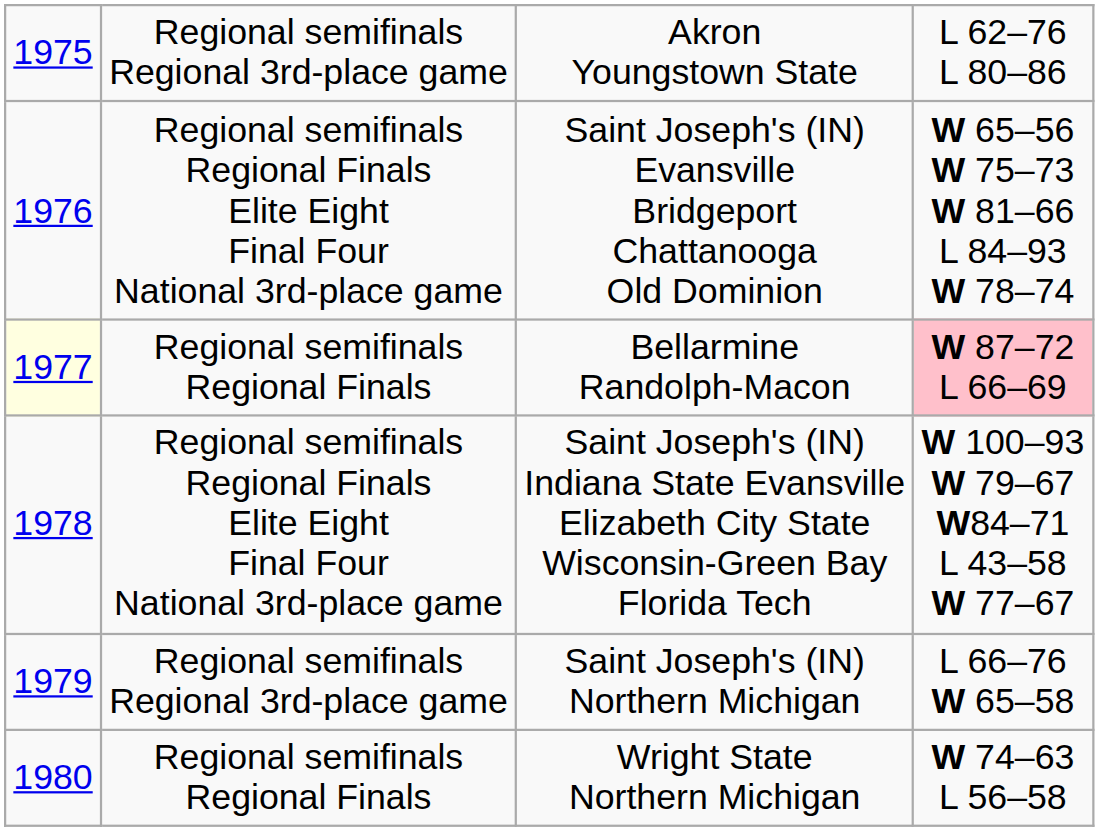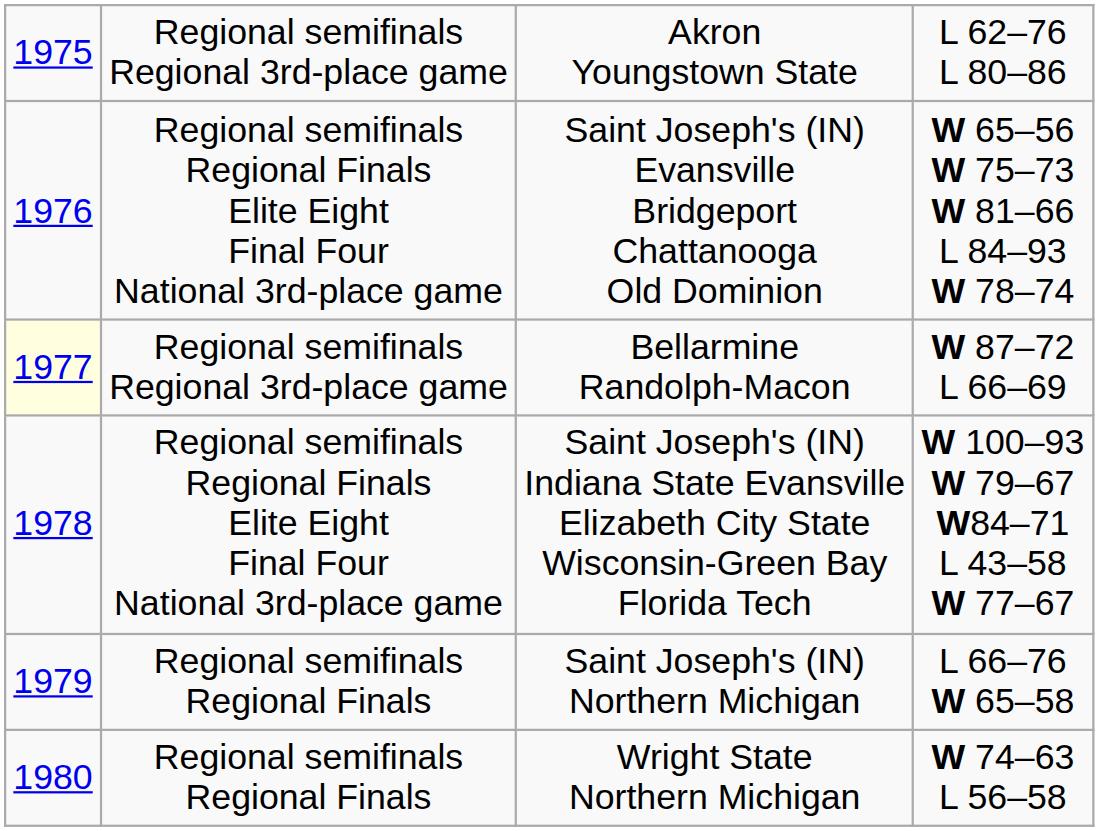Bellarmine Randolph-Macon | column 2: Regional semifinals Regional Finals -> Regional semifinals Regional 3rd-place game
Bellarmine Randolph-Macon | column 4: pink background -> no background
Saint Joseph's (IN) Northern Michigan | column 2: Regional semifinals Regional 3rd-place game -> Regional semifinals Regional Finals
